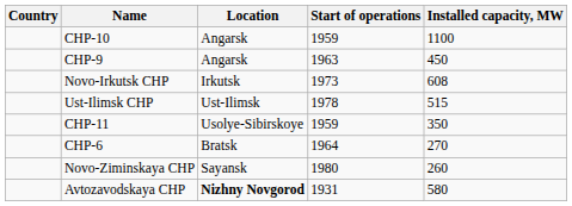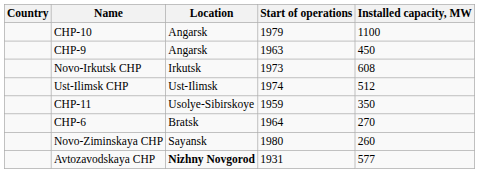CHP-10 | Start of operations: 1959 -> 1979
Ust-Ilimsk CHP | Start of operations: 1978 -> 1974
Ust-Ilimsk CHP | Installed capacity, MW: 515 -> 512
Avtozavodskaya CHP | Installed capacity, MW: 580 -> 577
